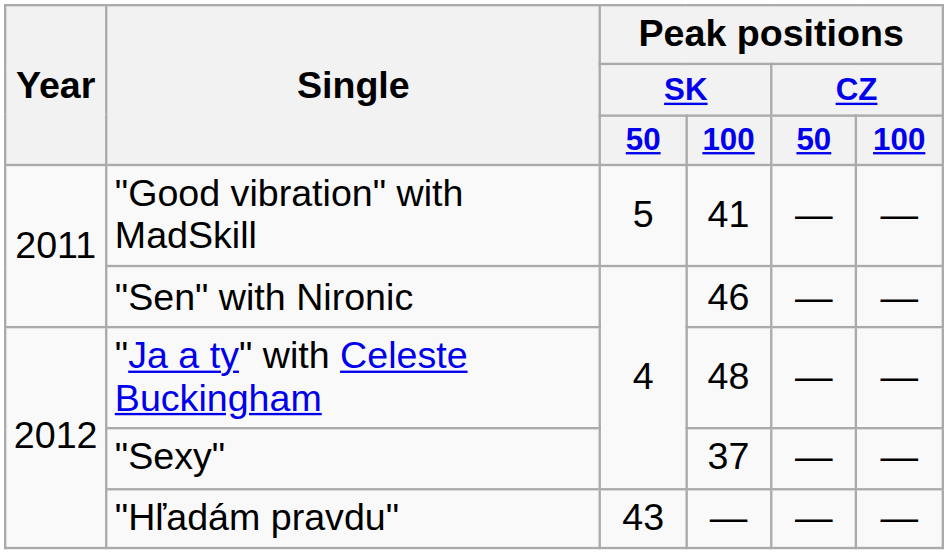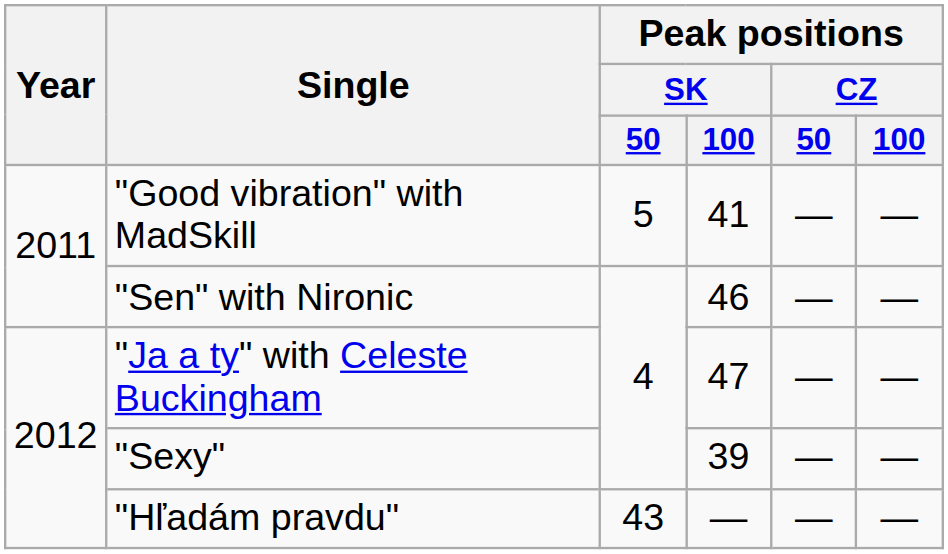"Ja a ty" with Celeste Buckingham | Peak positions / SK / 100: 48 -> 47
"Sexy" | Peak positions / SK / 100: 37 -> 39
